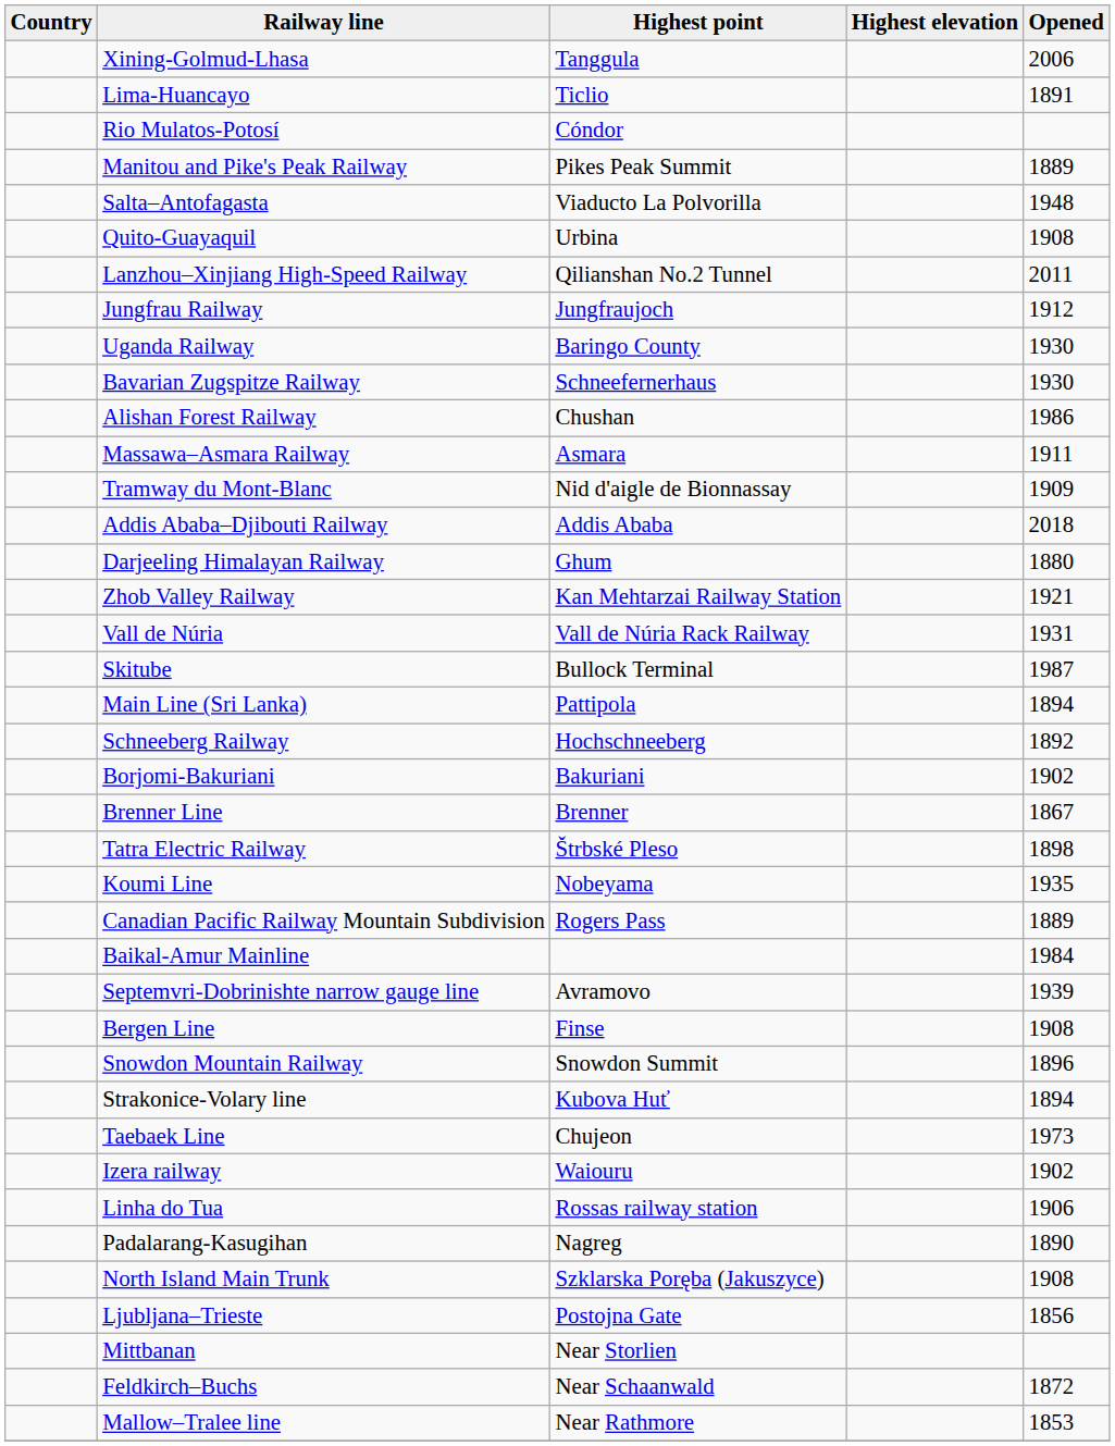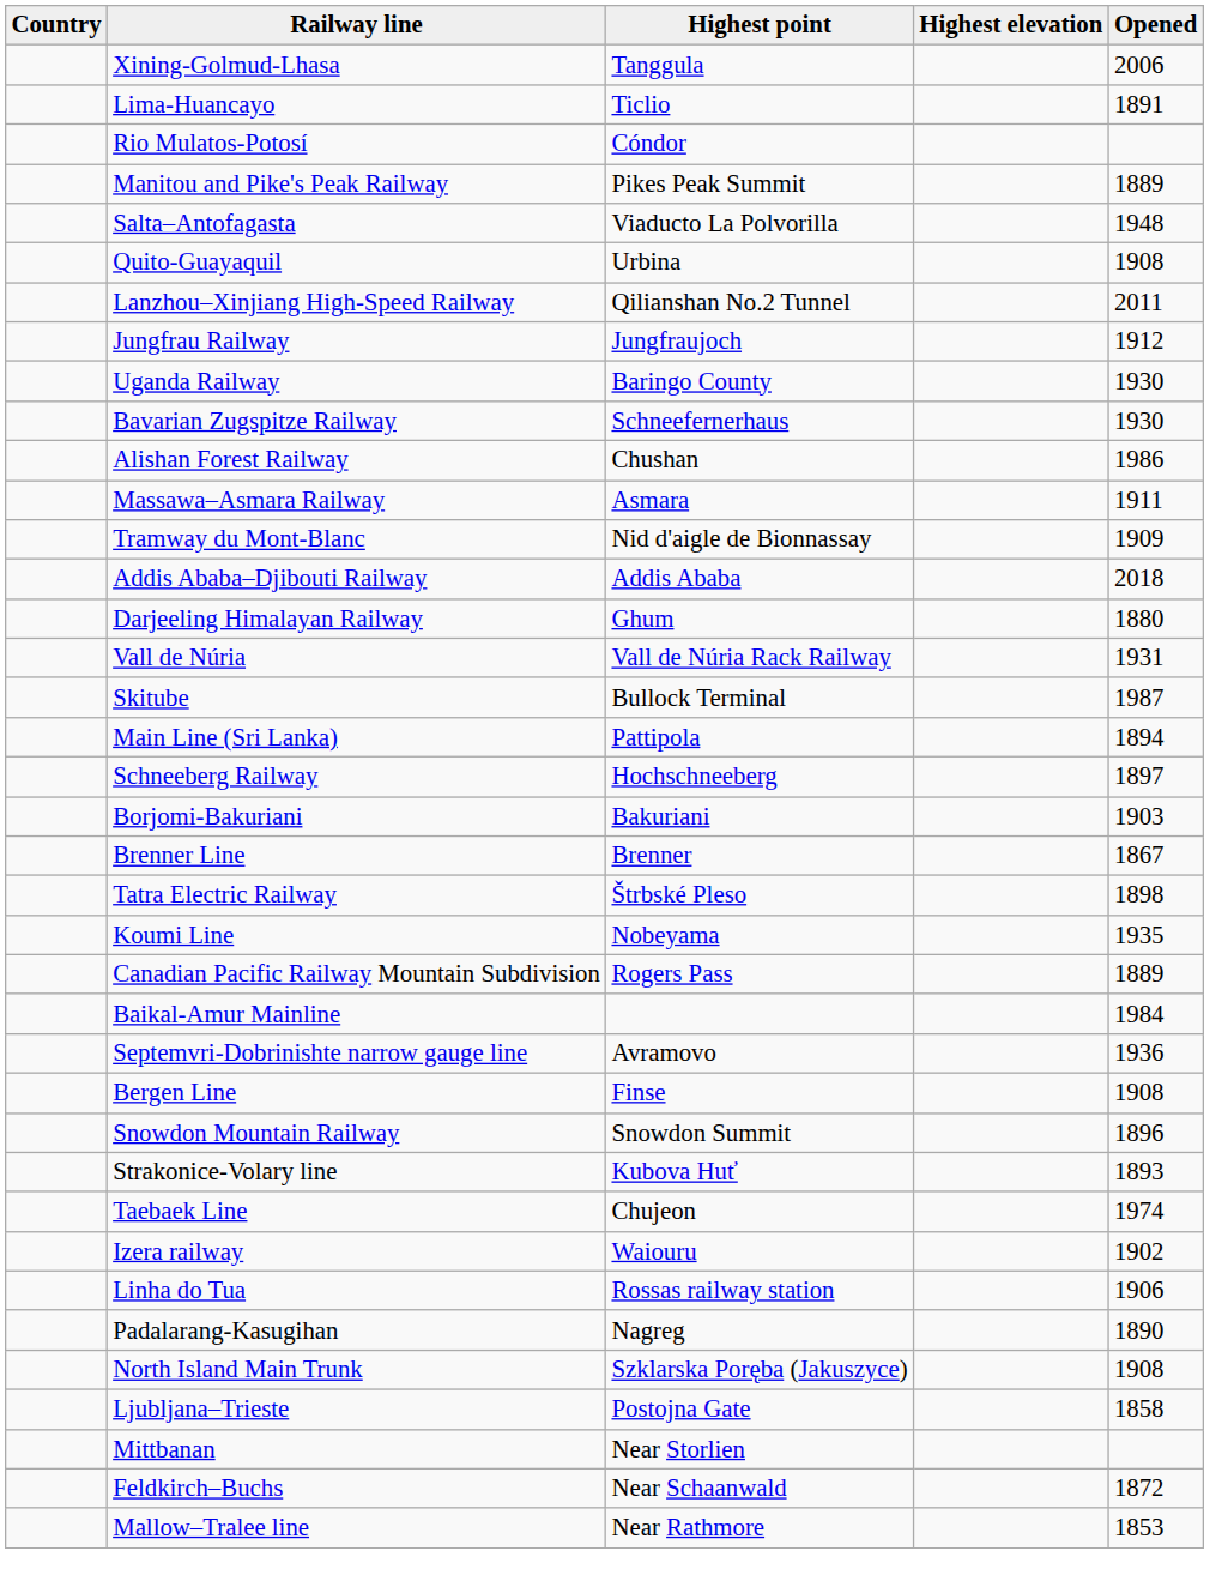- row: Zhob Valley Railway | Kan Mehtarzai Railway Station | 1921
Schneeberg Railway | Opened: 1892 -> 1897
Borjomi-Bakuriani | Opened: 1902 -> 1903
Septemvri-Dobrinishte narrow gauge line | Opened: 1939 -> 1936
Strakonice-Volary line | Opened: 1894 -> 1893
Taebaek Line | Opened: 1973 -> 1974
Ljubljana–Trieste | Opened: 1856 -> 1858
